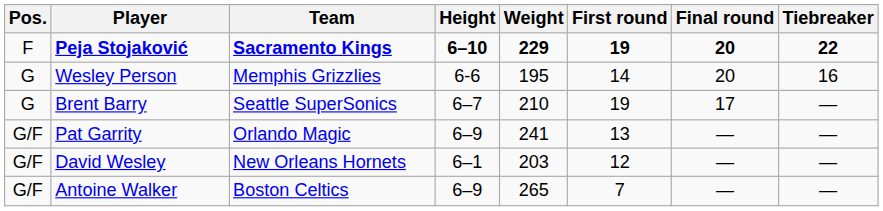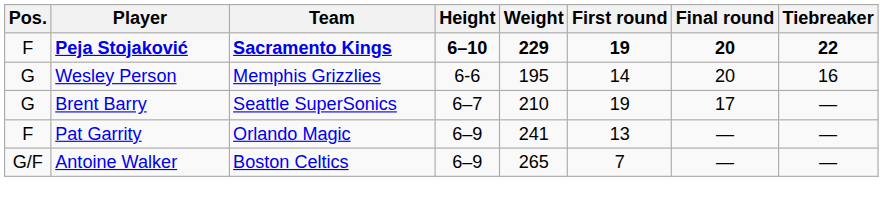Pat Garrity | Pos.: G/F -> F
- row: G/F | David Wesley | New Orleans Hornets | 6–1 | 203 | 12 | — | —
